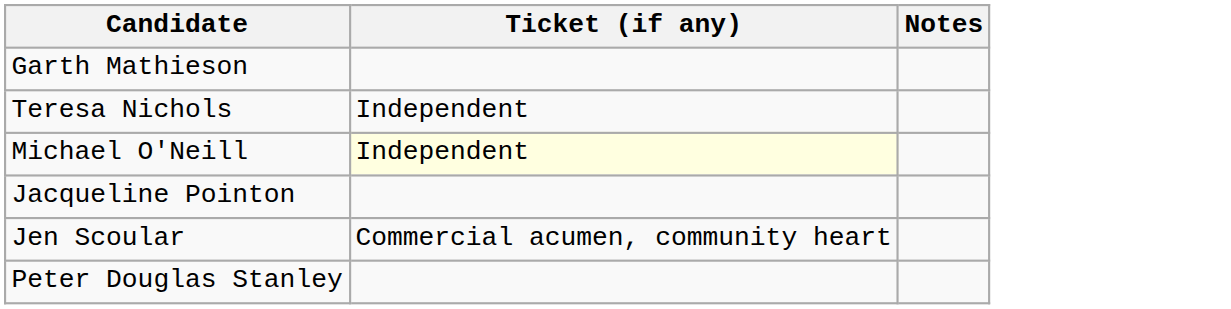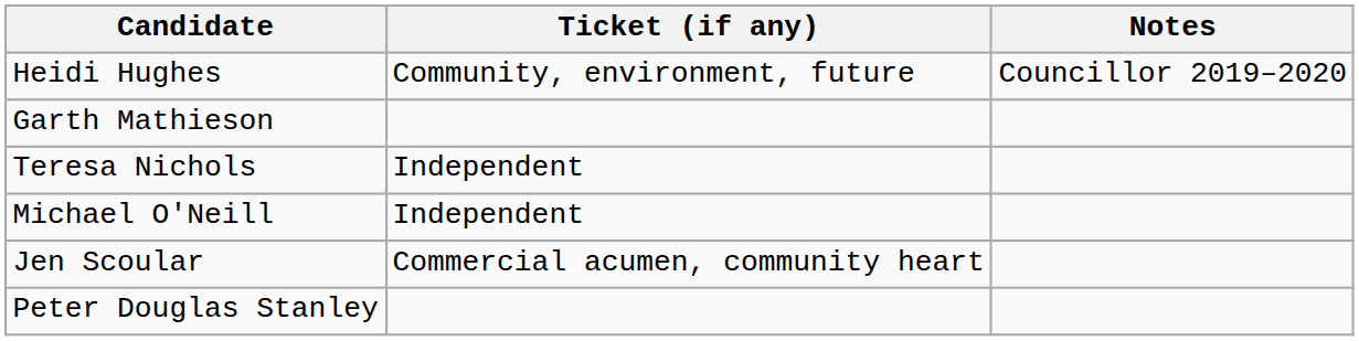+ row: Heidi Hughes | Community, environment, future | Councillor 2019–2020
Michael O'Neill | Ticket (if any): lightyellow background -> no background
- row: Jacqueline Pointon
